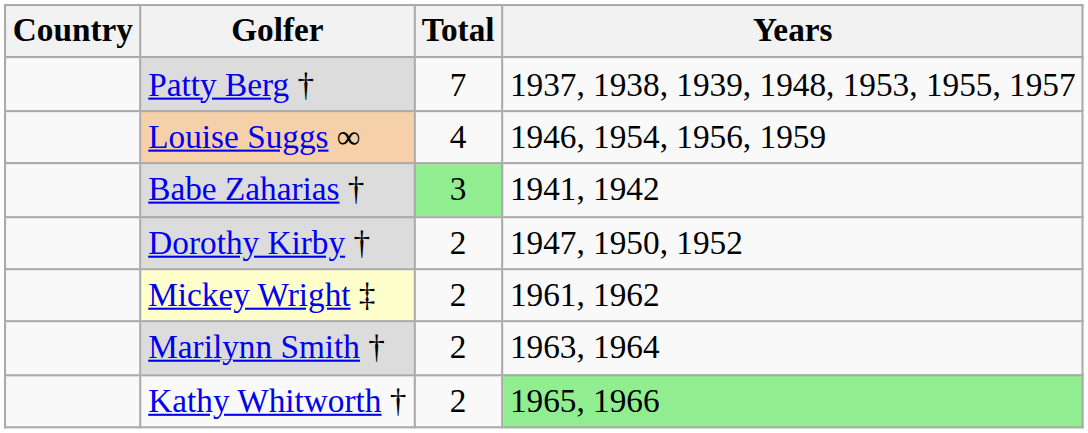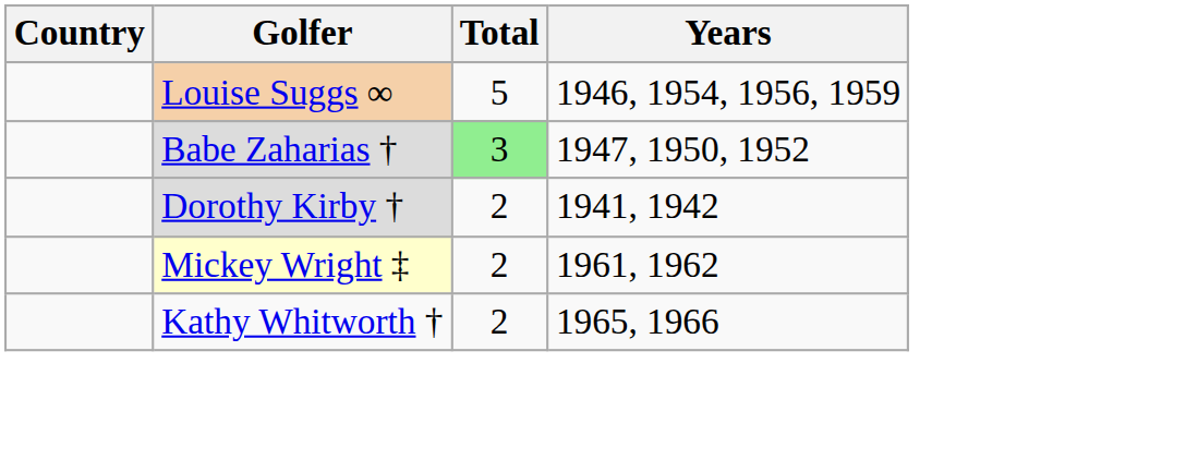- row: Patty Berg † | 7 | 1937, 1938, 1939, 1948, 1953, 1955, 1957
Louise Suggs ∞ | Total: 4 -> 5
Babe Zaharias † | Years: 1941, 1942 -> 1947, 1950, 1952
Dorothy Kirby † | Years: 1947, 1950, 1952 -> 1941, 1942
- row: Marilynn Smith † | 2 | 1963, 1964
Kathy Whitworth † | Years: lightgreen background -> no background
